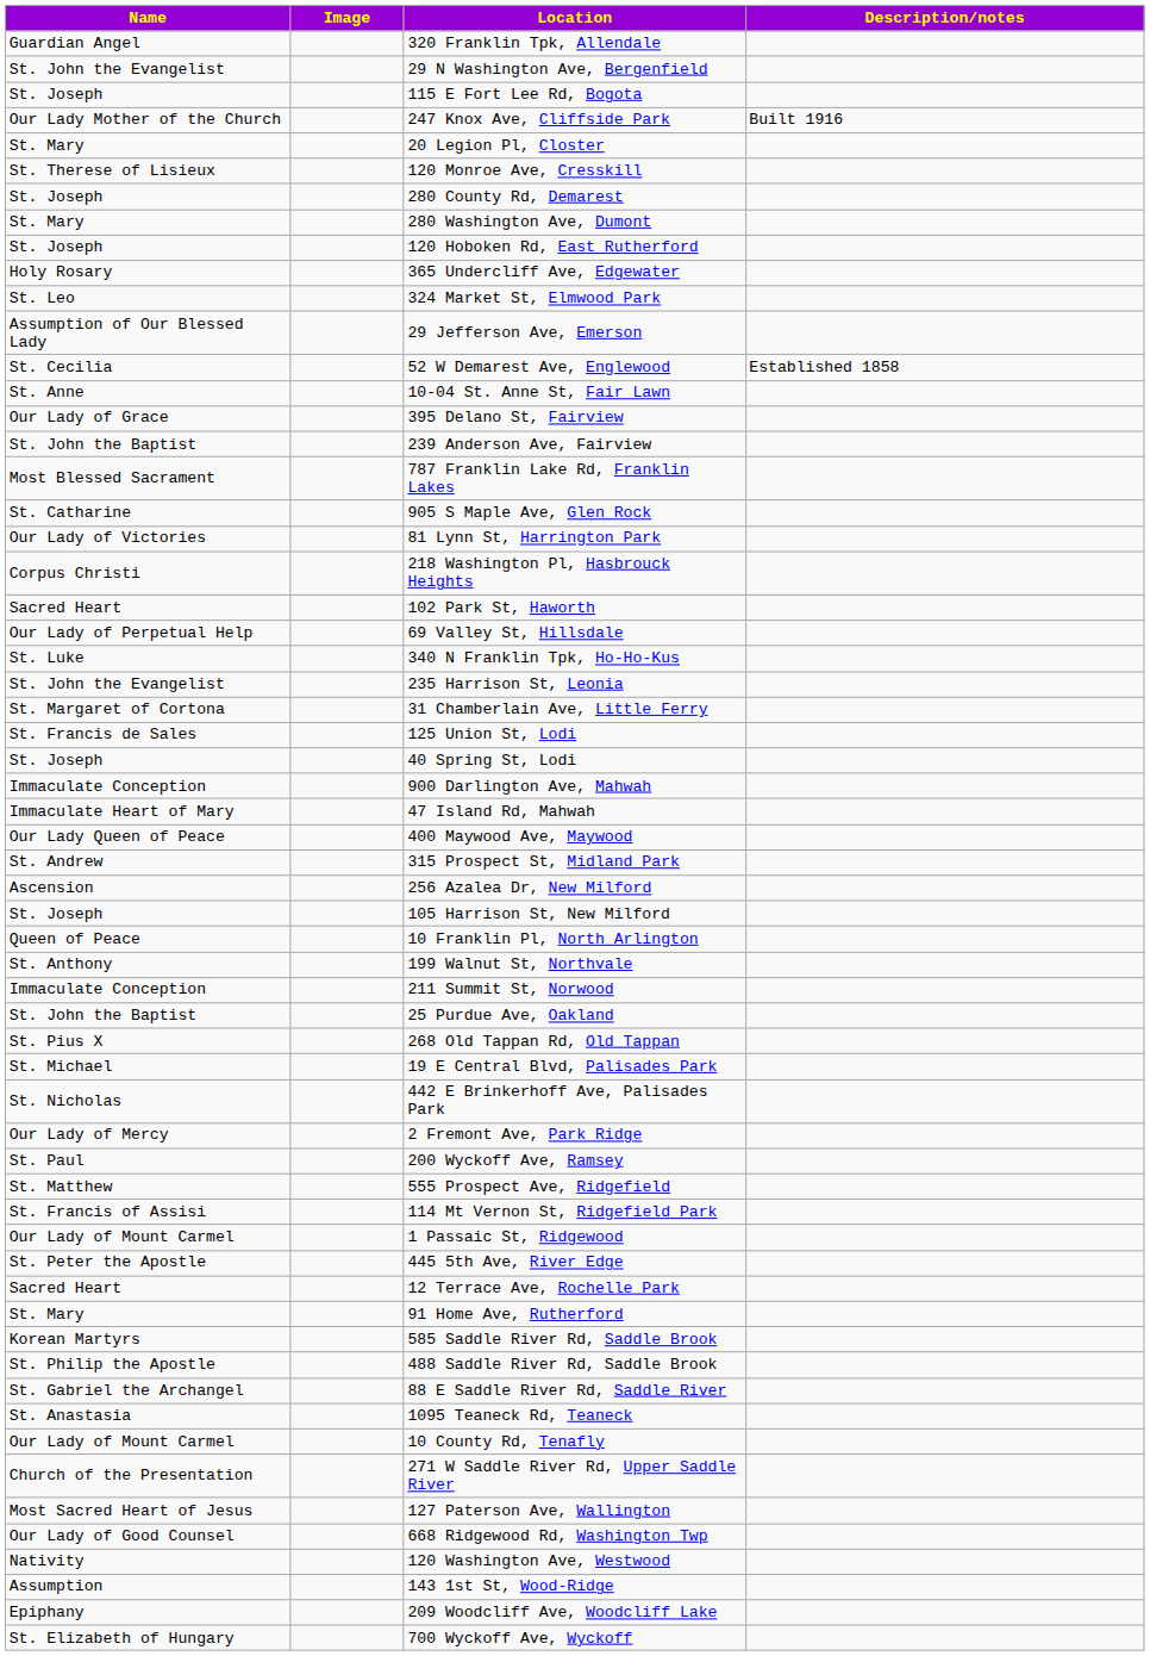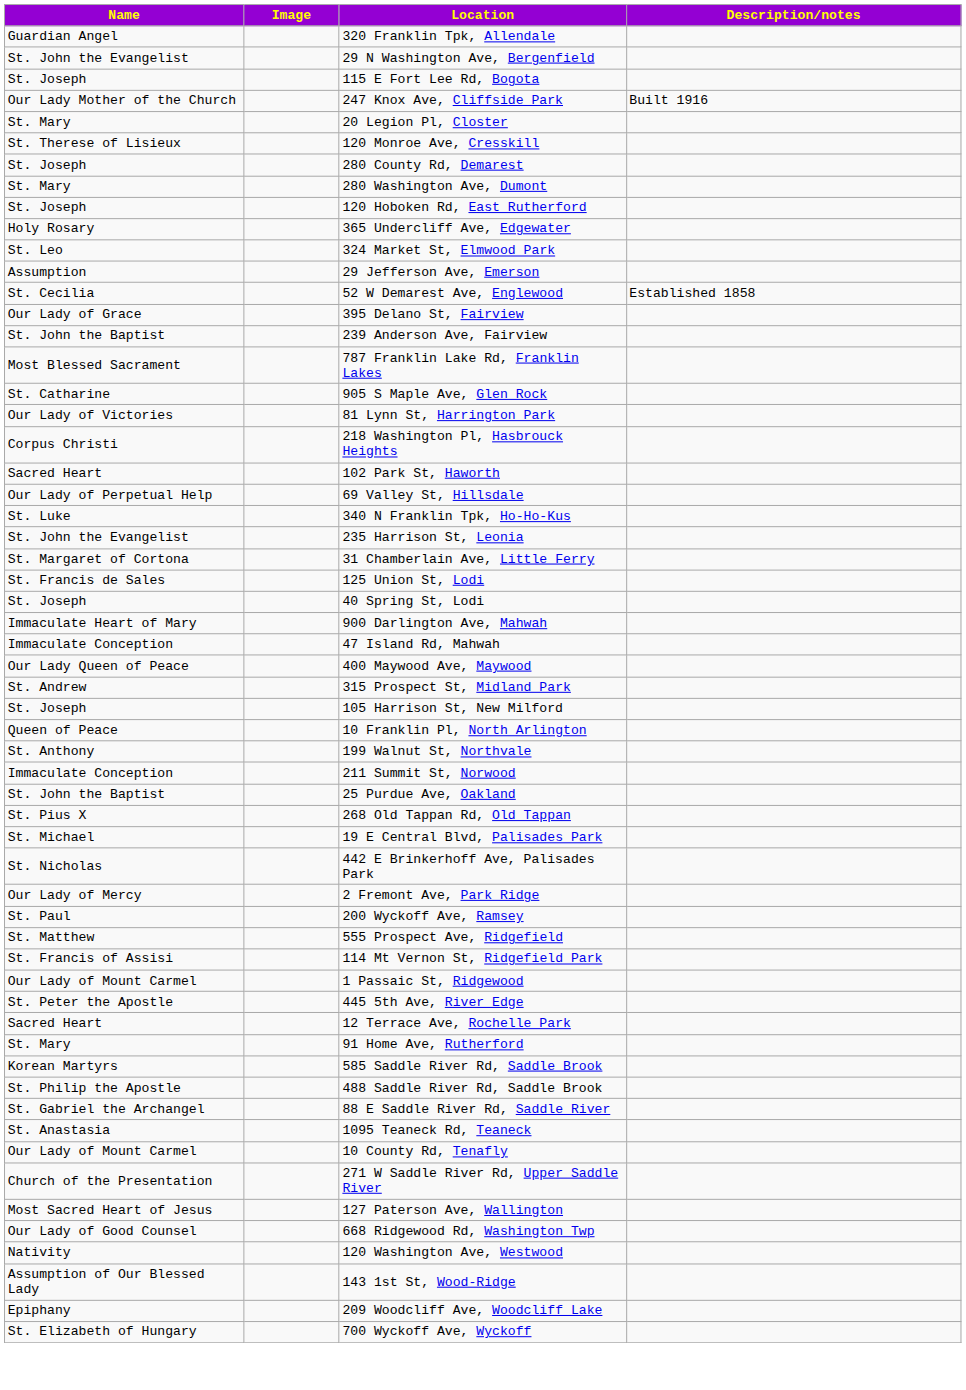29 Jefferson Ave, Emerson | Name: Assumption of Our Blessed Lady -> Assumption
- row: St. Anne | 10-04 St. Anne St, Fair Lawn
900 Darlington Ave, Mahwah | Name: Immaculate Conception -> Immaculate Heart of Mary
47 Island Rd, Mahwah | Name: Immaculate Heart of Mary -> Immaculate Conception
- row: Ascension | 256 Azalea Dr, New Milford
143 1st St, Wood-Ridge | Name: Assumption -> Assumption of Our Blessed Lady
